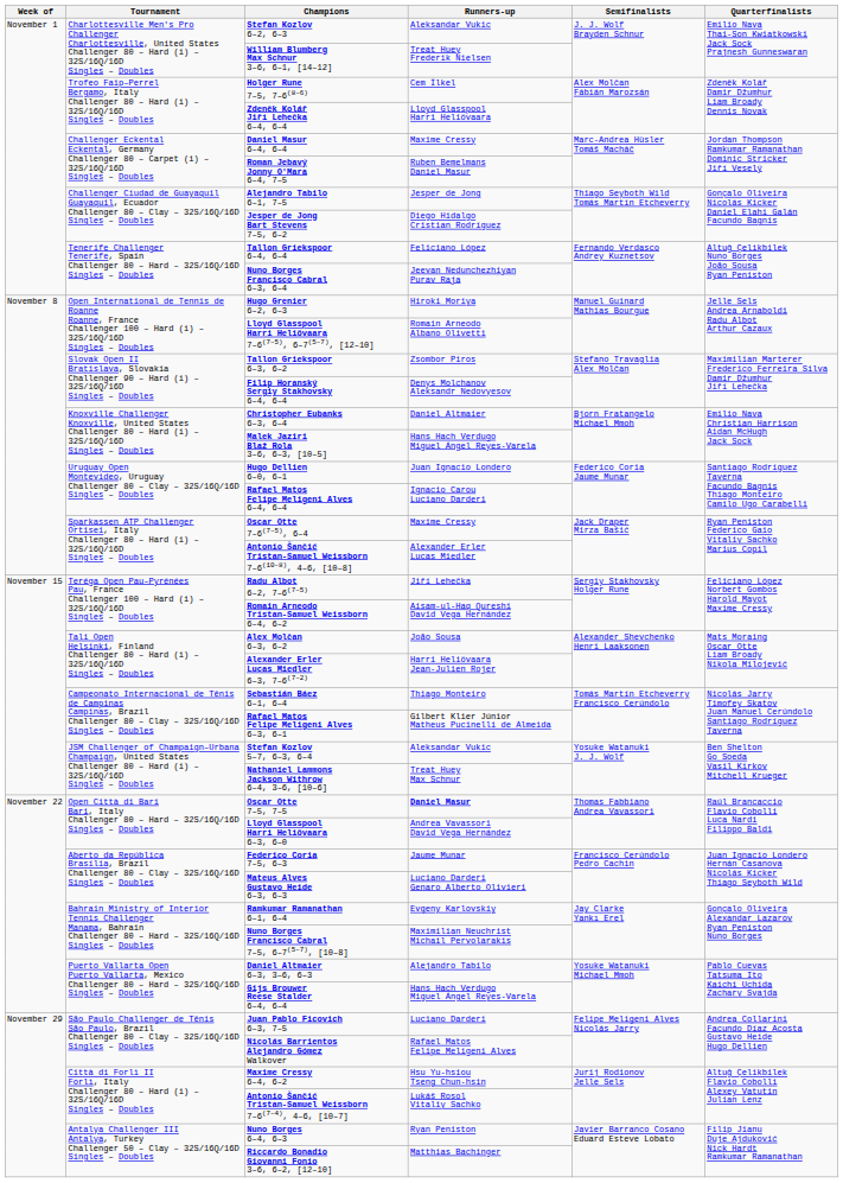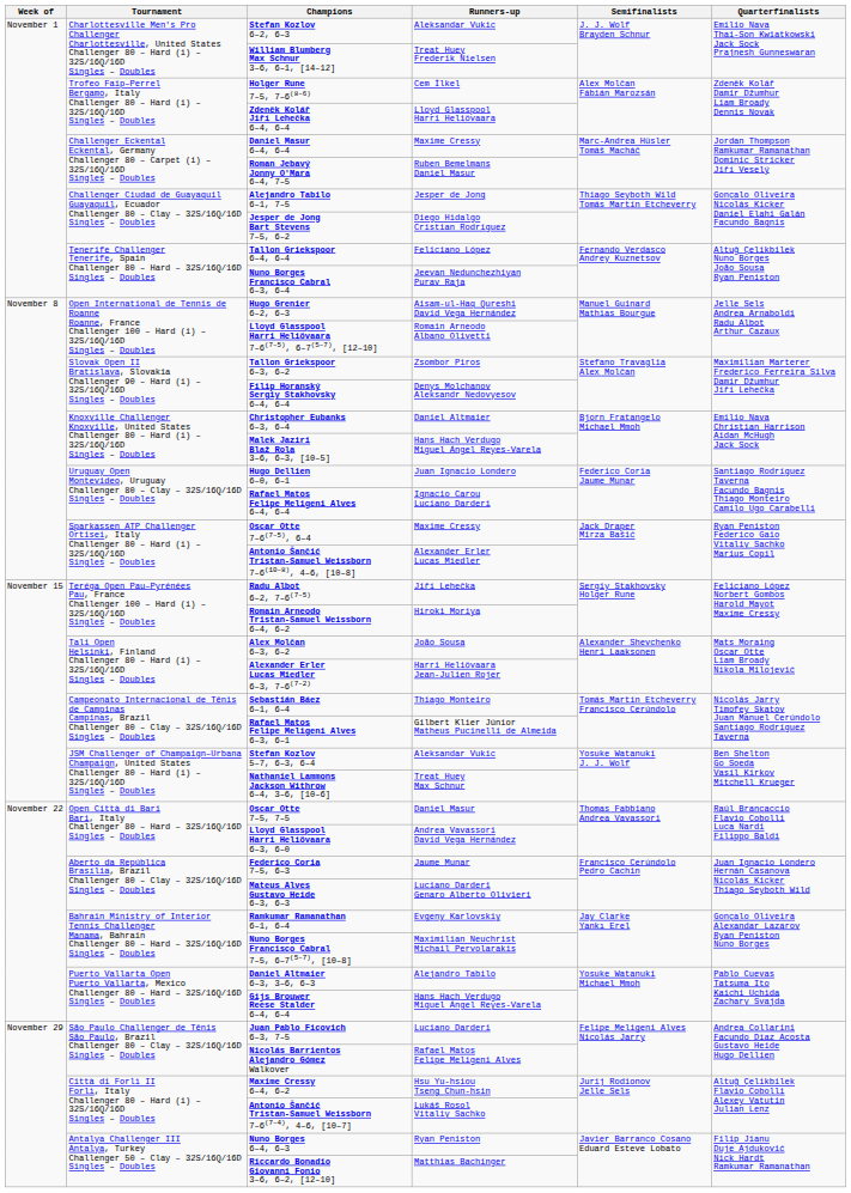Hugo Grenier 6–2, 6–3 | Runners-up: Hiroki Moriya -> Aisam-ul-Haq Qureshi David Vega Hernández
Romain Arneodo Tristan-Samuel Weissborn 6–4, 6–2 | Runners-up: Aisam-ul-Haq Qureshi David Vega Hernández -> Hiroki Moriya
Oscar Otte 7–5, 7–5 | Runners-up: bold -> normal
